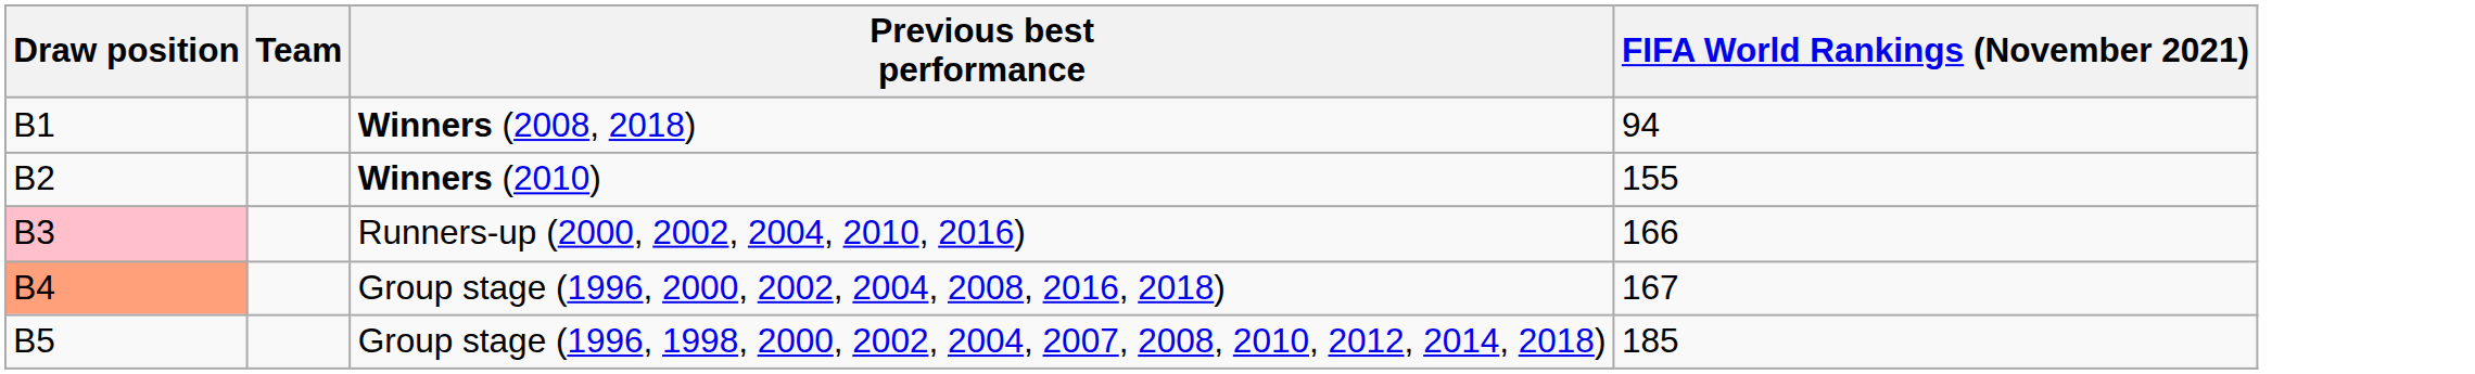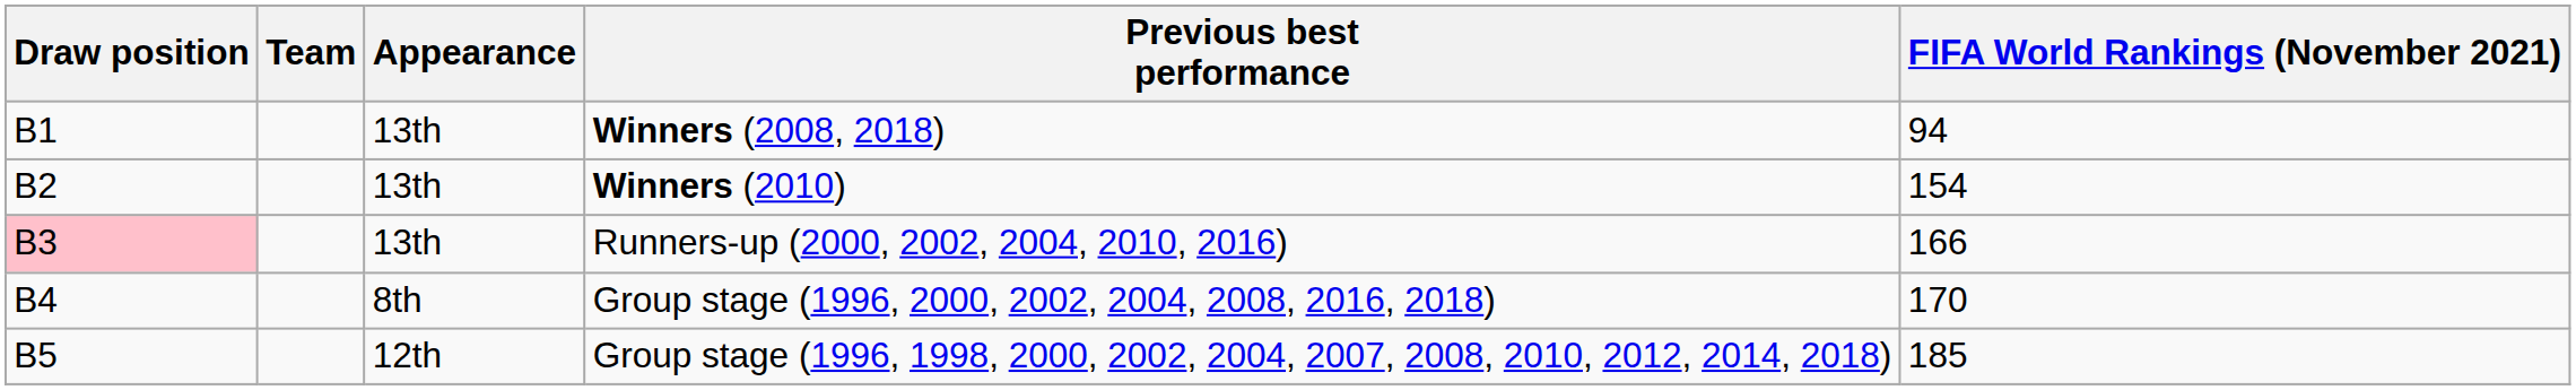+ column: Appearance | 13th | 13th | 13th | 8th | 12th
Winners (2010) | FIFA World Rankings (November 2021): 155 -> 154
Group stage (1996, 2000, 2002, 2004, 2008, 2016, 2018) | Draw position: lightsalmon background -> no background
Group stage (1996, 2000, 2002, 2004, 2008, 2016, 2018) | FIFA World Rankings (November 2021): 167 -> 170
